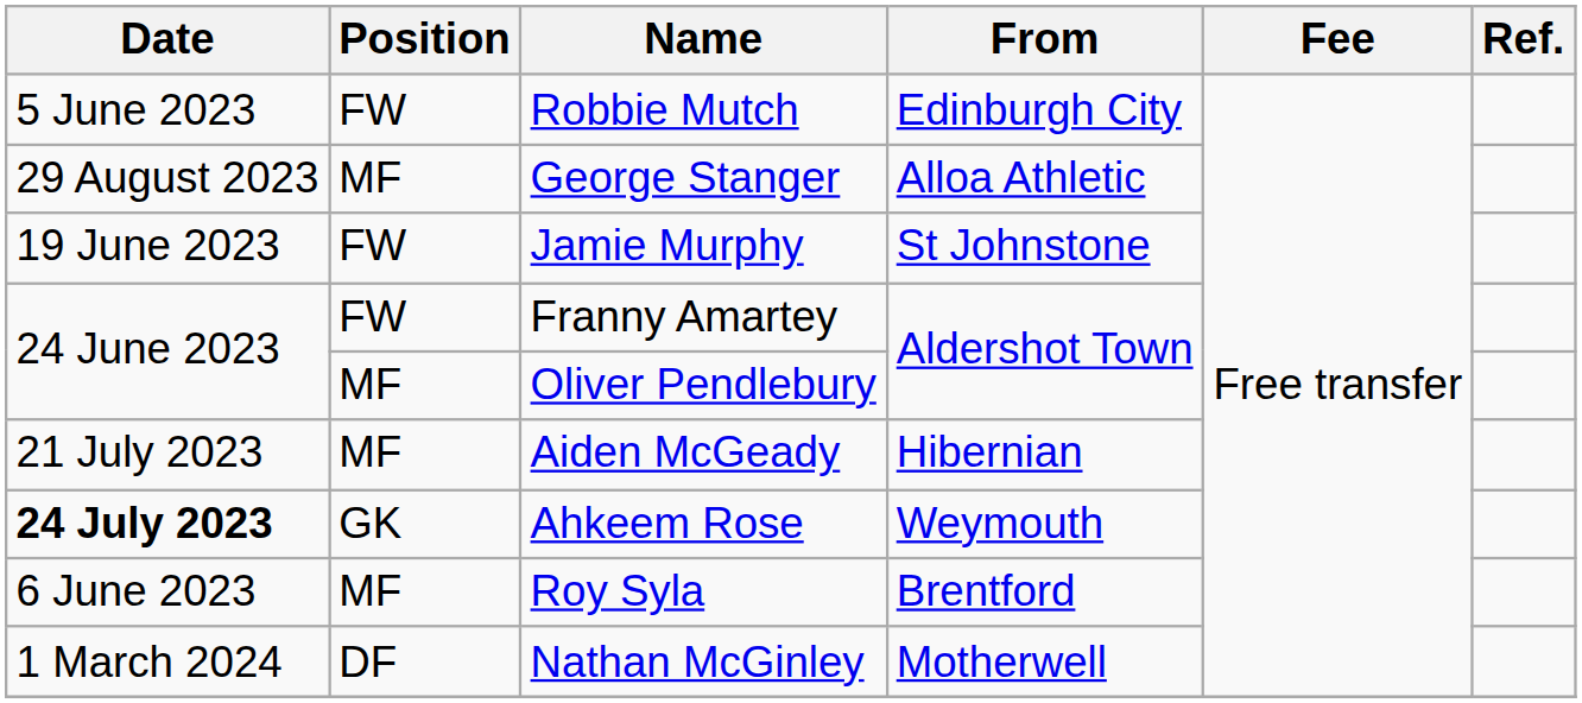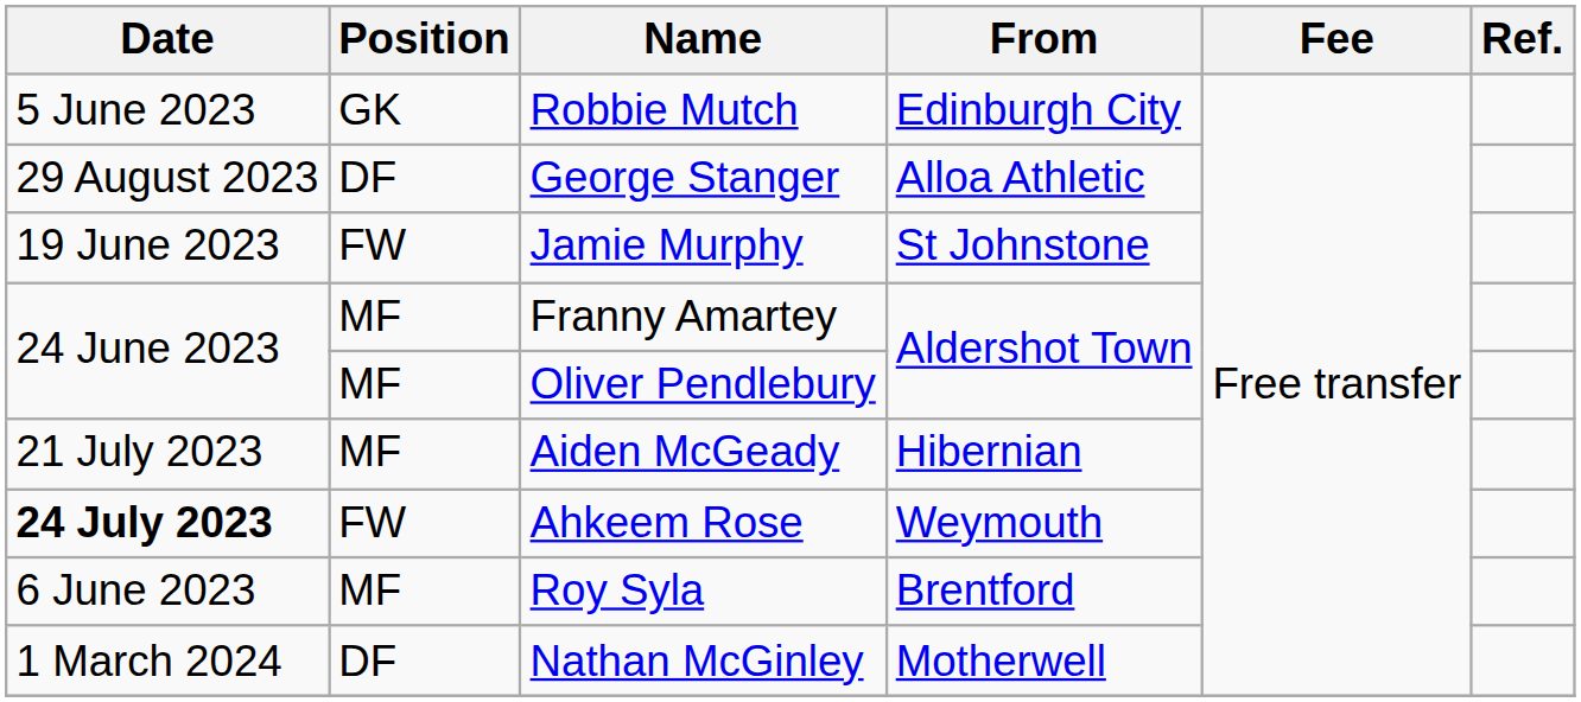Robbie Mutch | Position: FW -> GK
George Stanger | Position: MF -> DF
Franny Amartey | Position: FW -> MF
Ahkeem Rose | Position: GK -> FW
